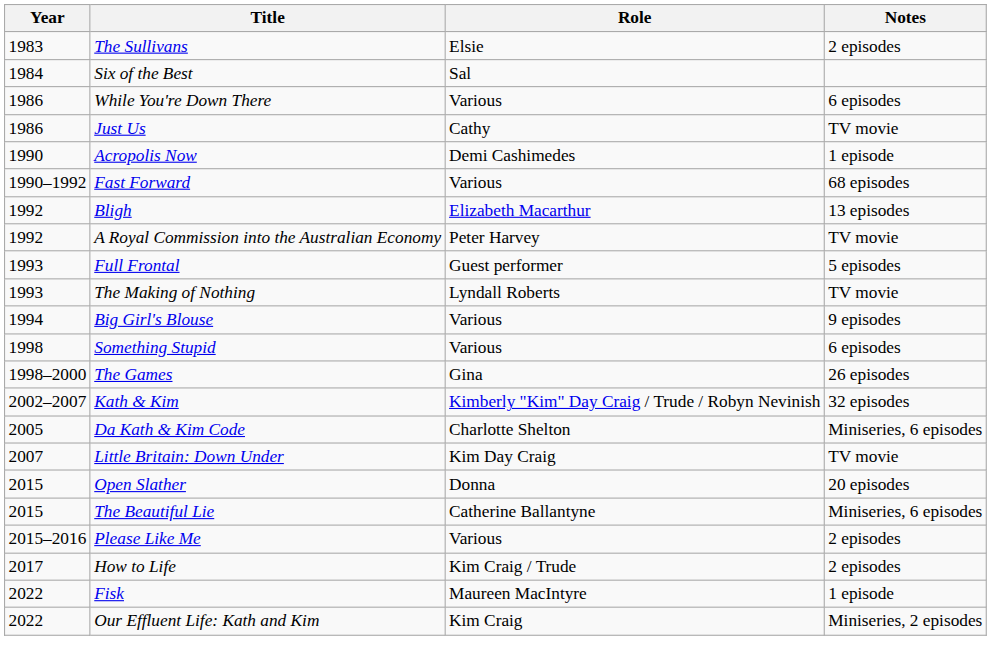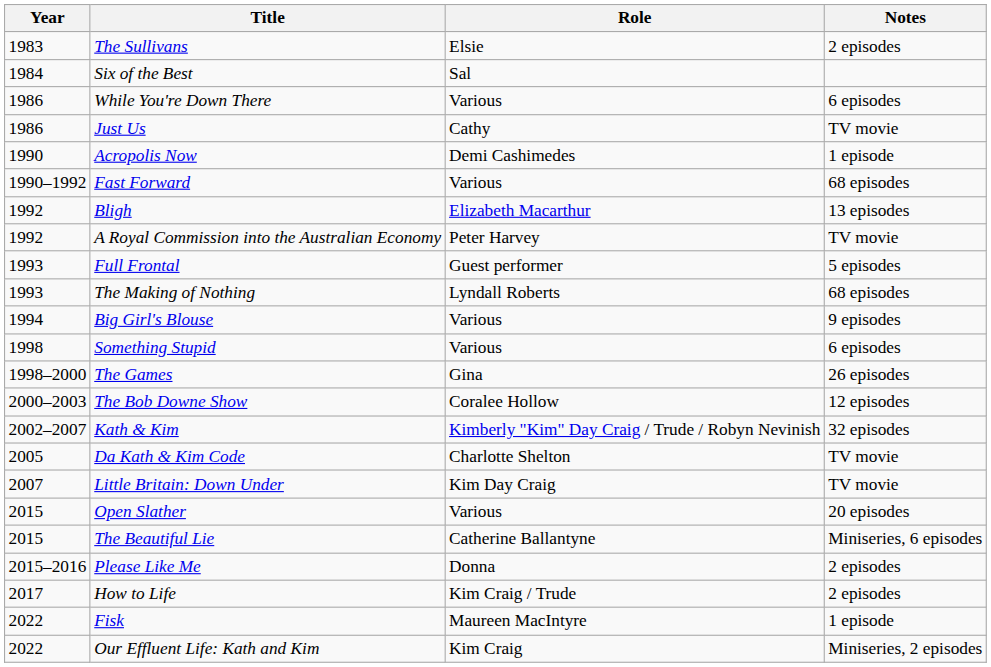The Making of Nothing | Notes: TV movie -> 68 episodes
+ row: 2000–2003 | The Bob Downe Show | Coralee Hollow | 12 episodes
Da Kath & Kim Code | Notes: Miniseries, 6 episodes -> TV movie
Open Slather | Role: Donna -> Various
Please Like Me | Role: Various -> Donna
